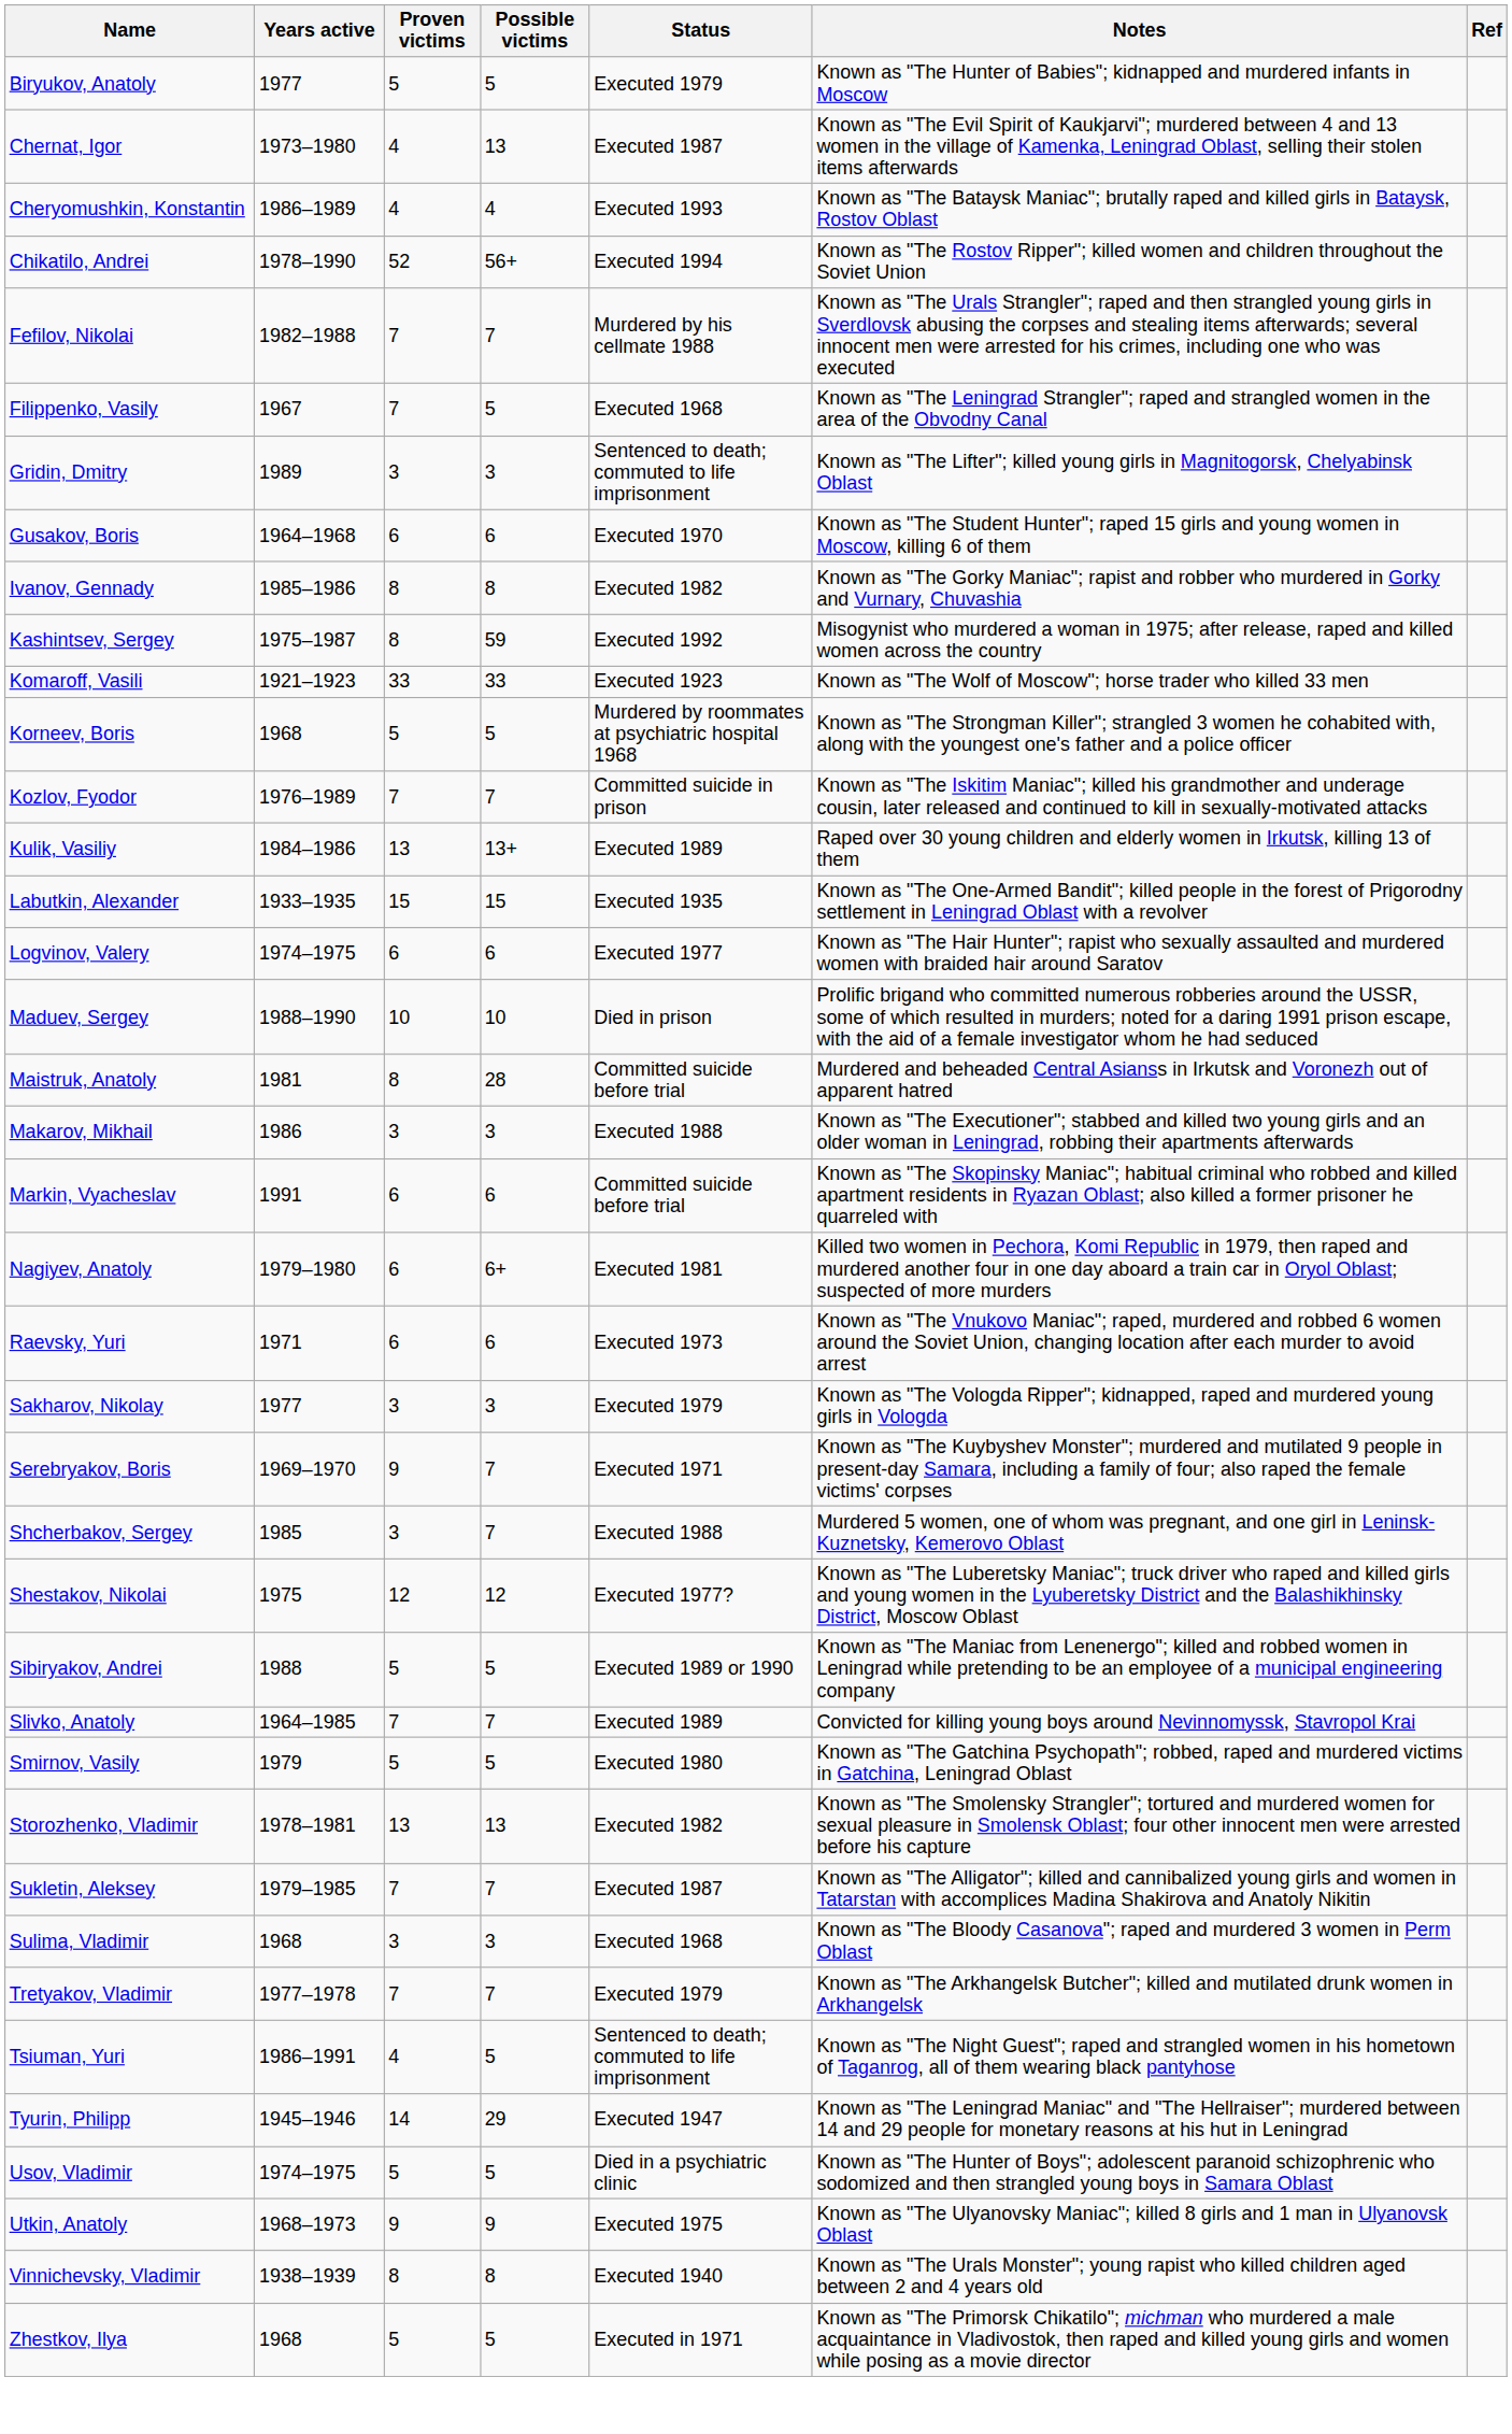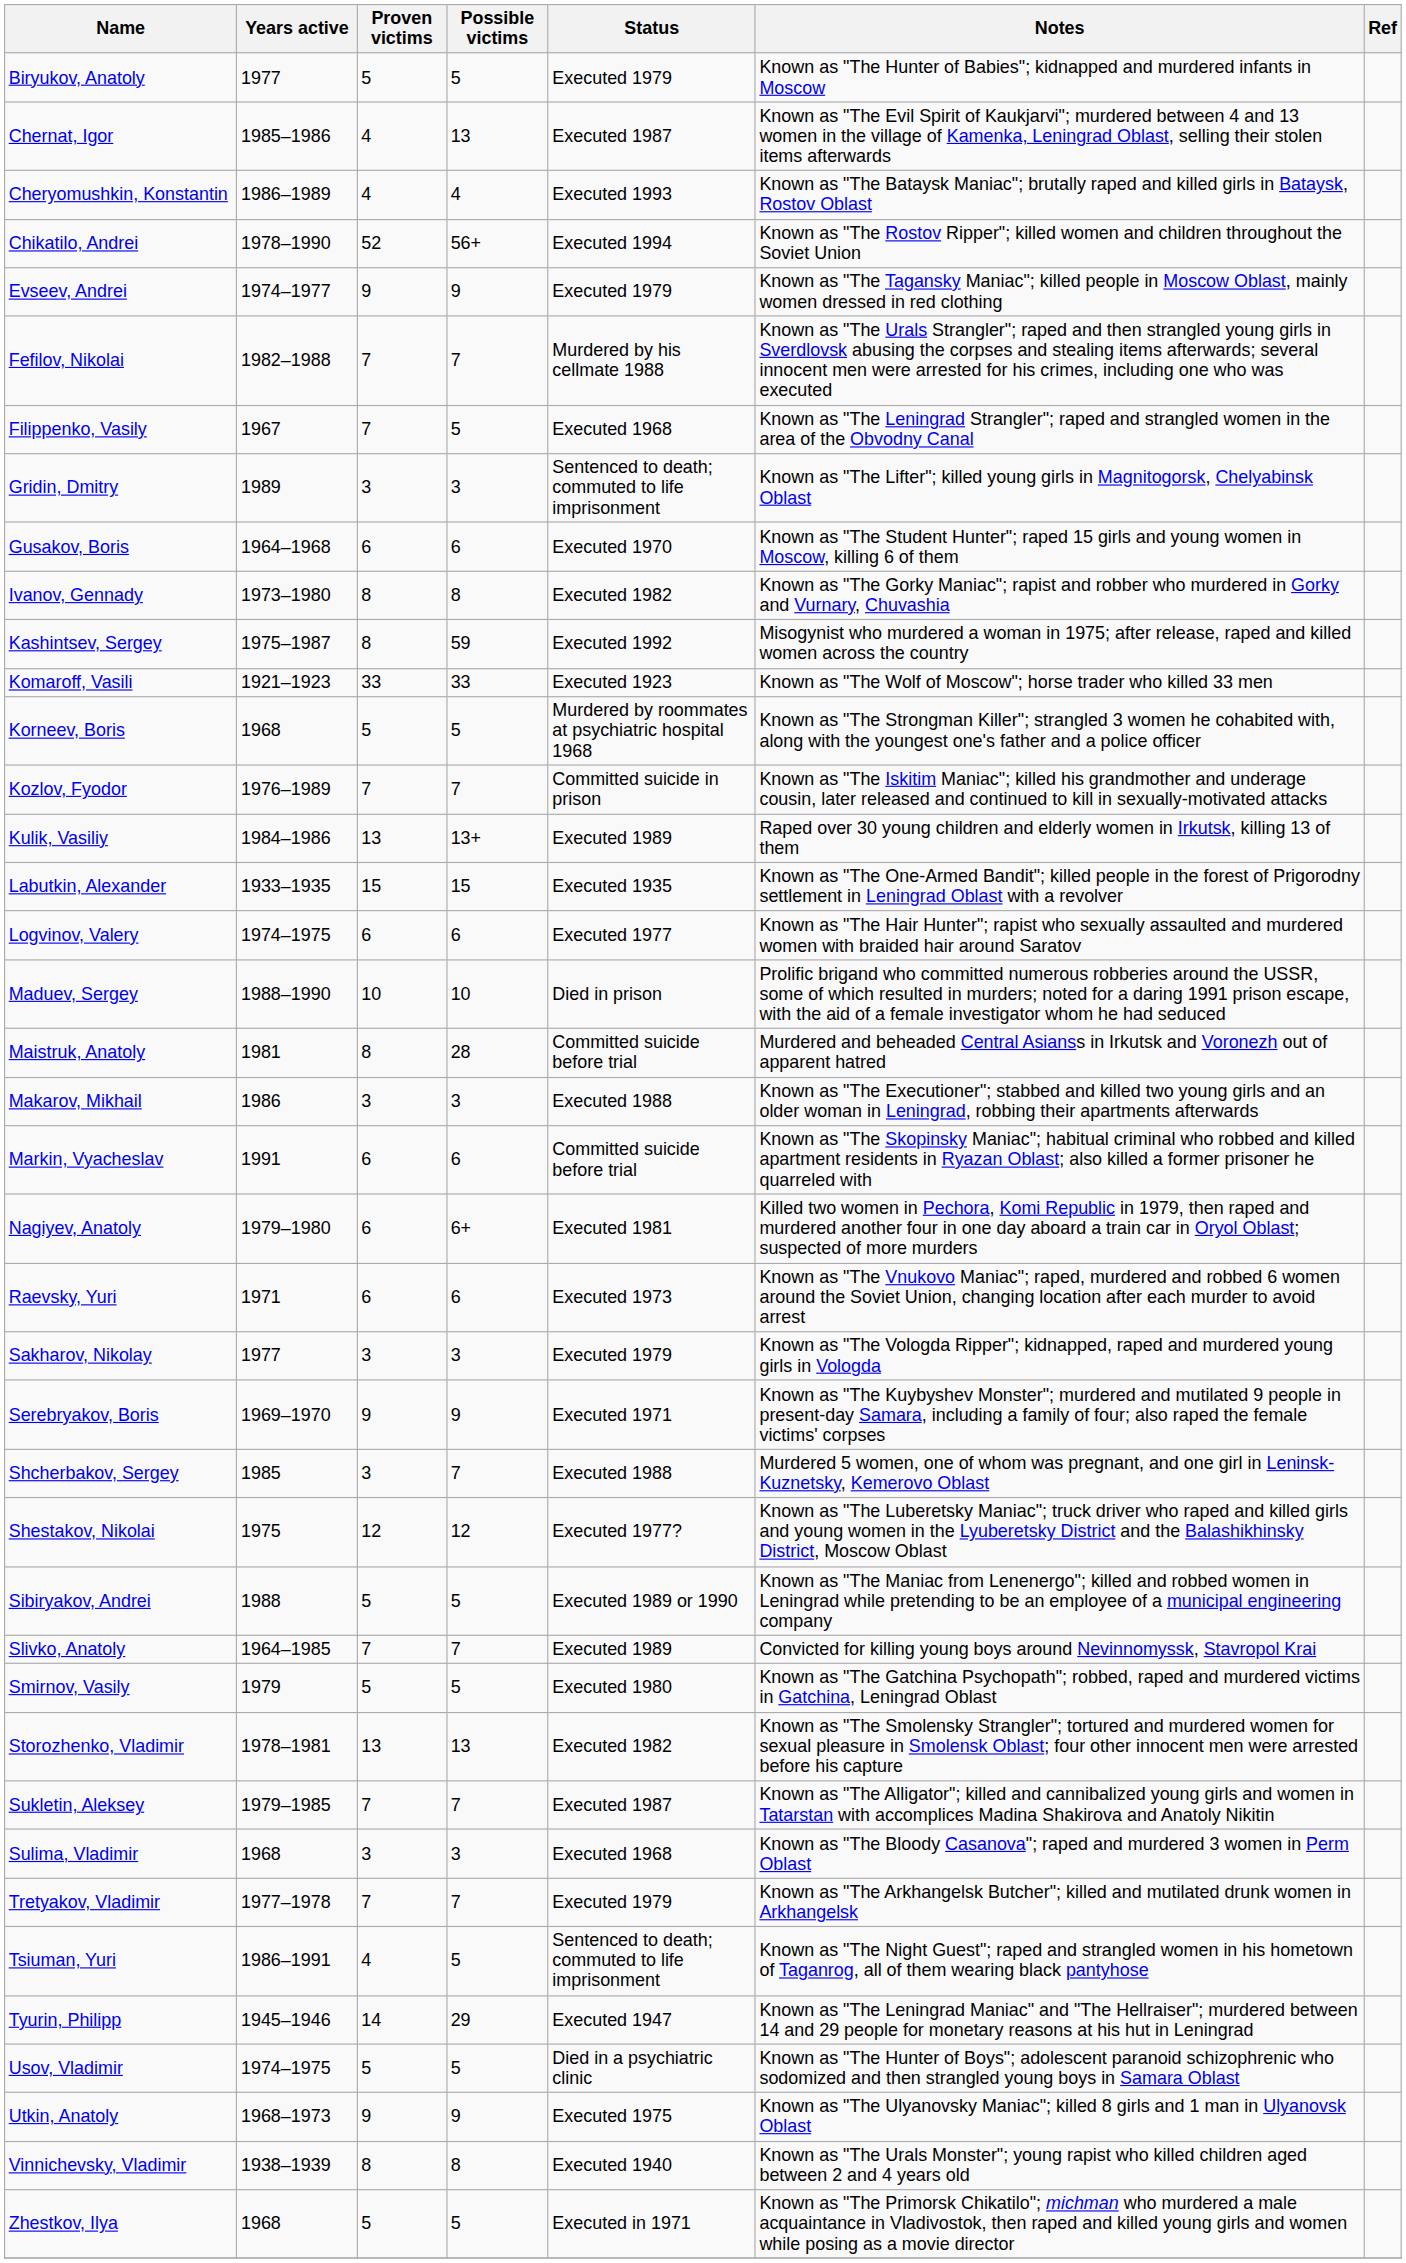Chernat, Igor | Years active: 1973–1980 -> 1985–1986
+ row: Evseev, Andrei | 1974–1977 | 9 | 9 | Executed 1979 | Known as "The Tagansky Maniac"; killed people in Moscow Oblast, mainly women dressed in red clothing
Ivanov, Gennady | Years active: 1985–1986 -> 1973–1980
Serebryakov, Boris | Possible victims: 7 -> 9
